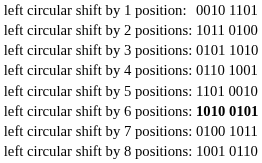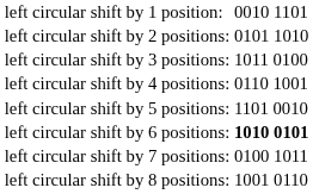left circular shift by 2 positions: | column 2: 1011 0100 -> 0101 1010
left circular shift by 3 positions: | column 2: 0101 1010 -> 1011 0100
